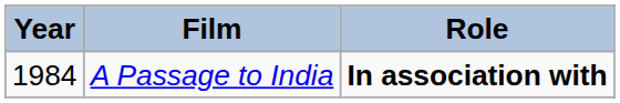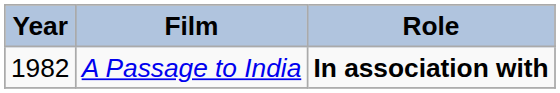A Passage to India | Year: 1984 -> 1982
